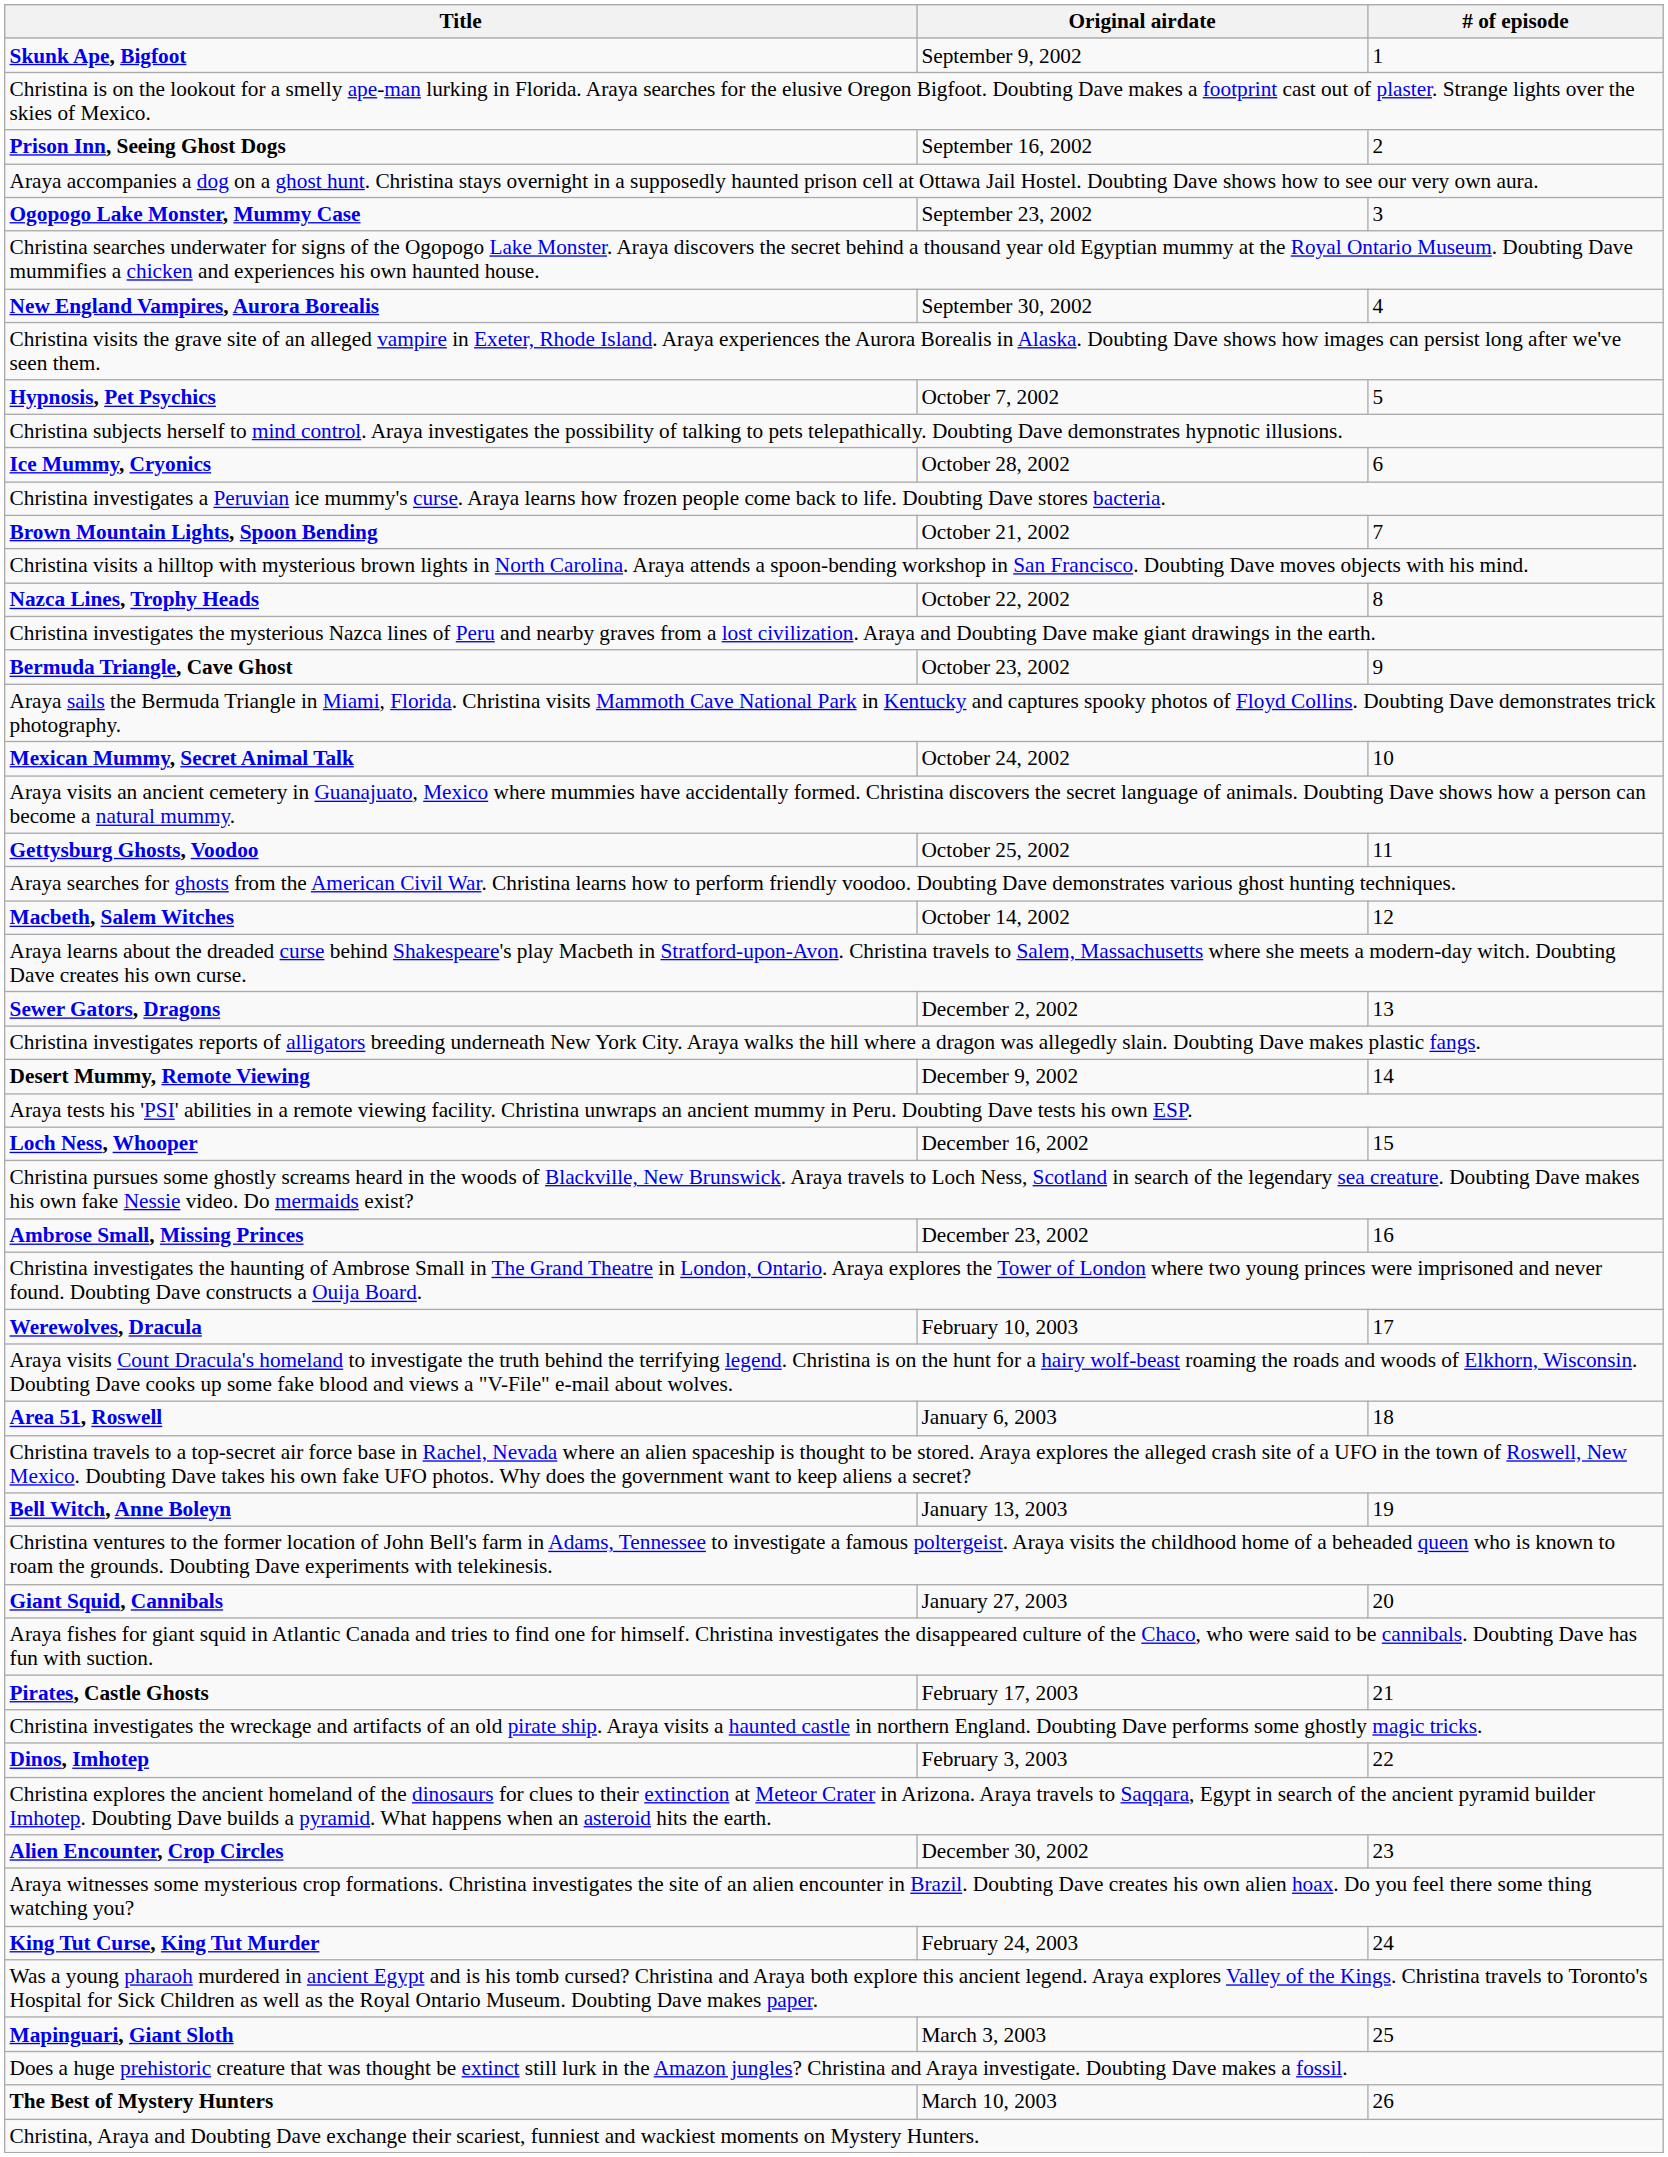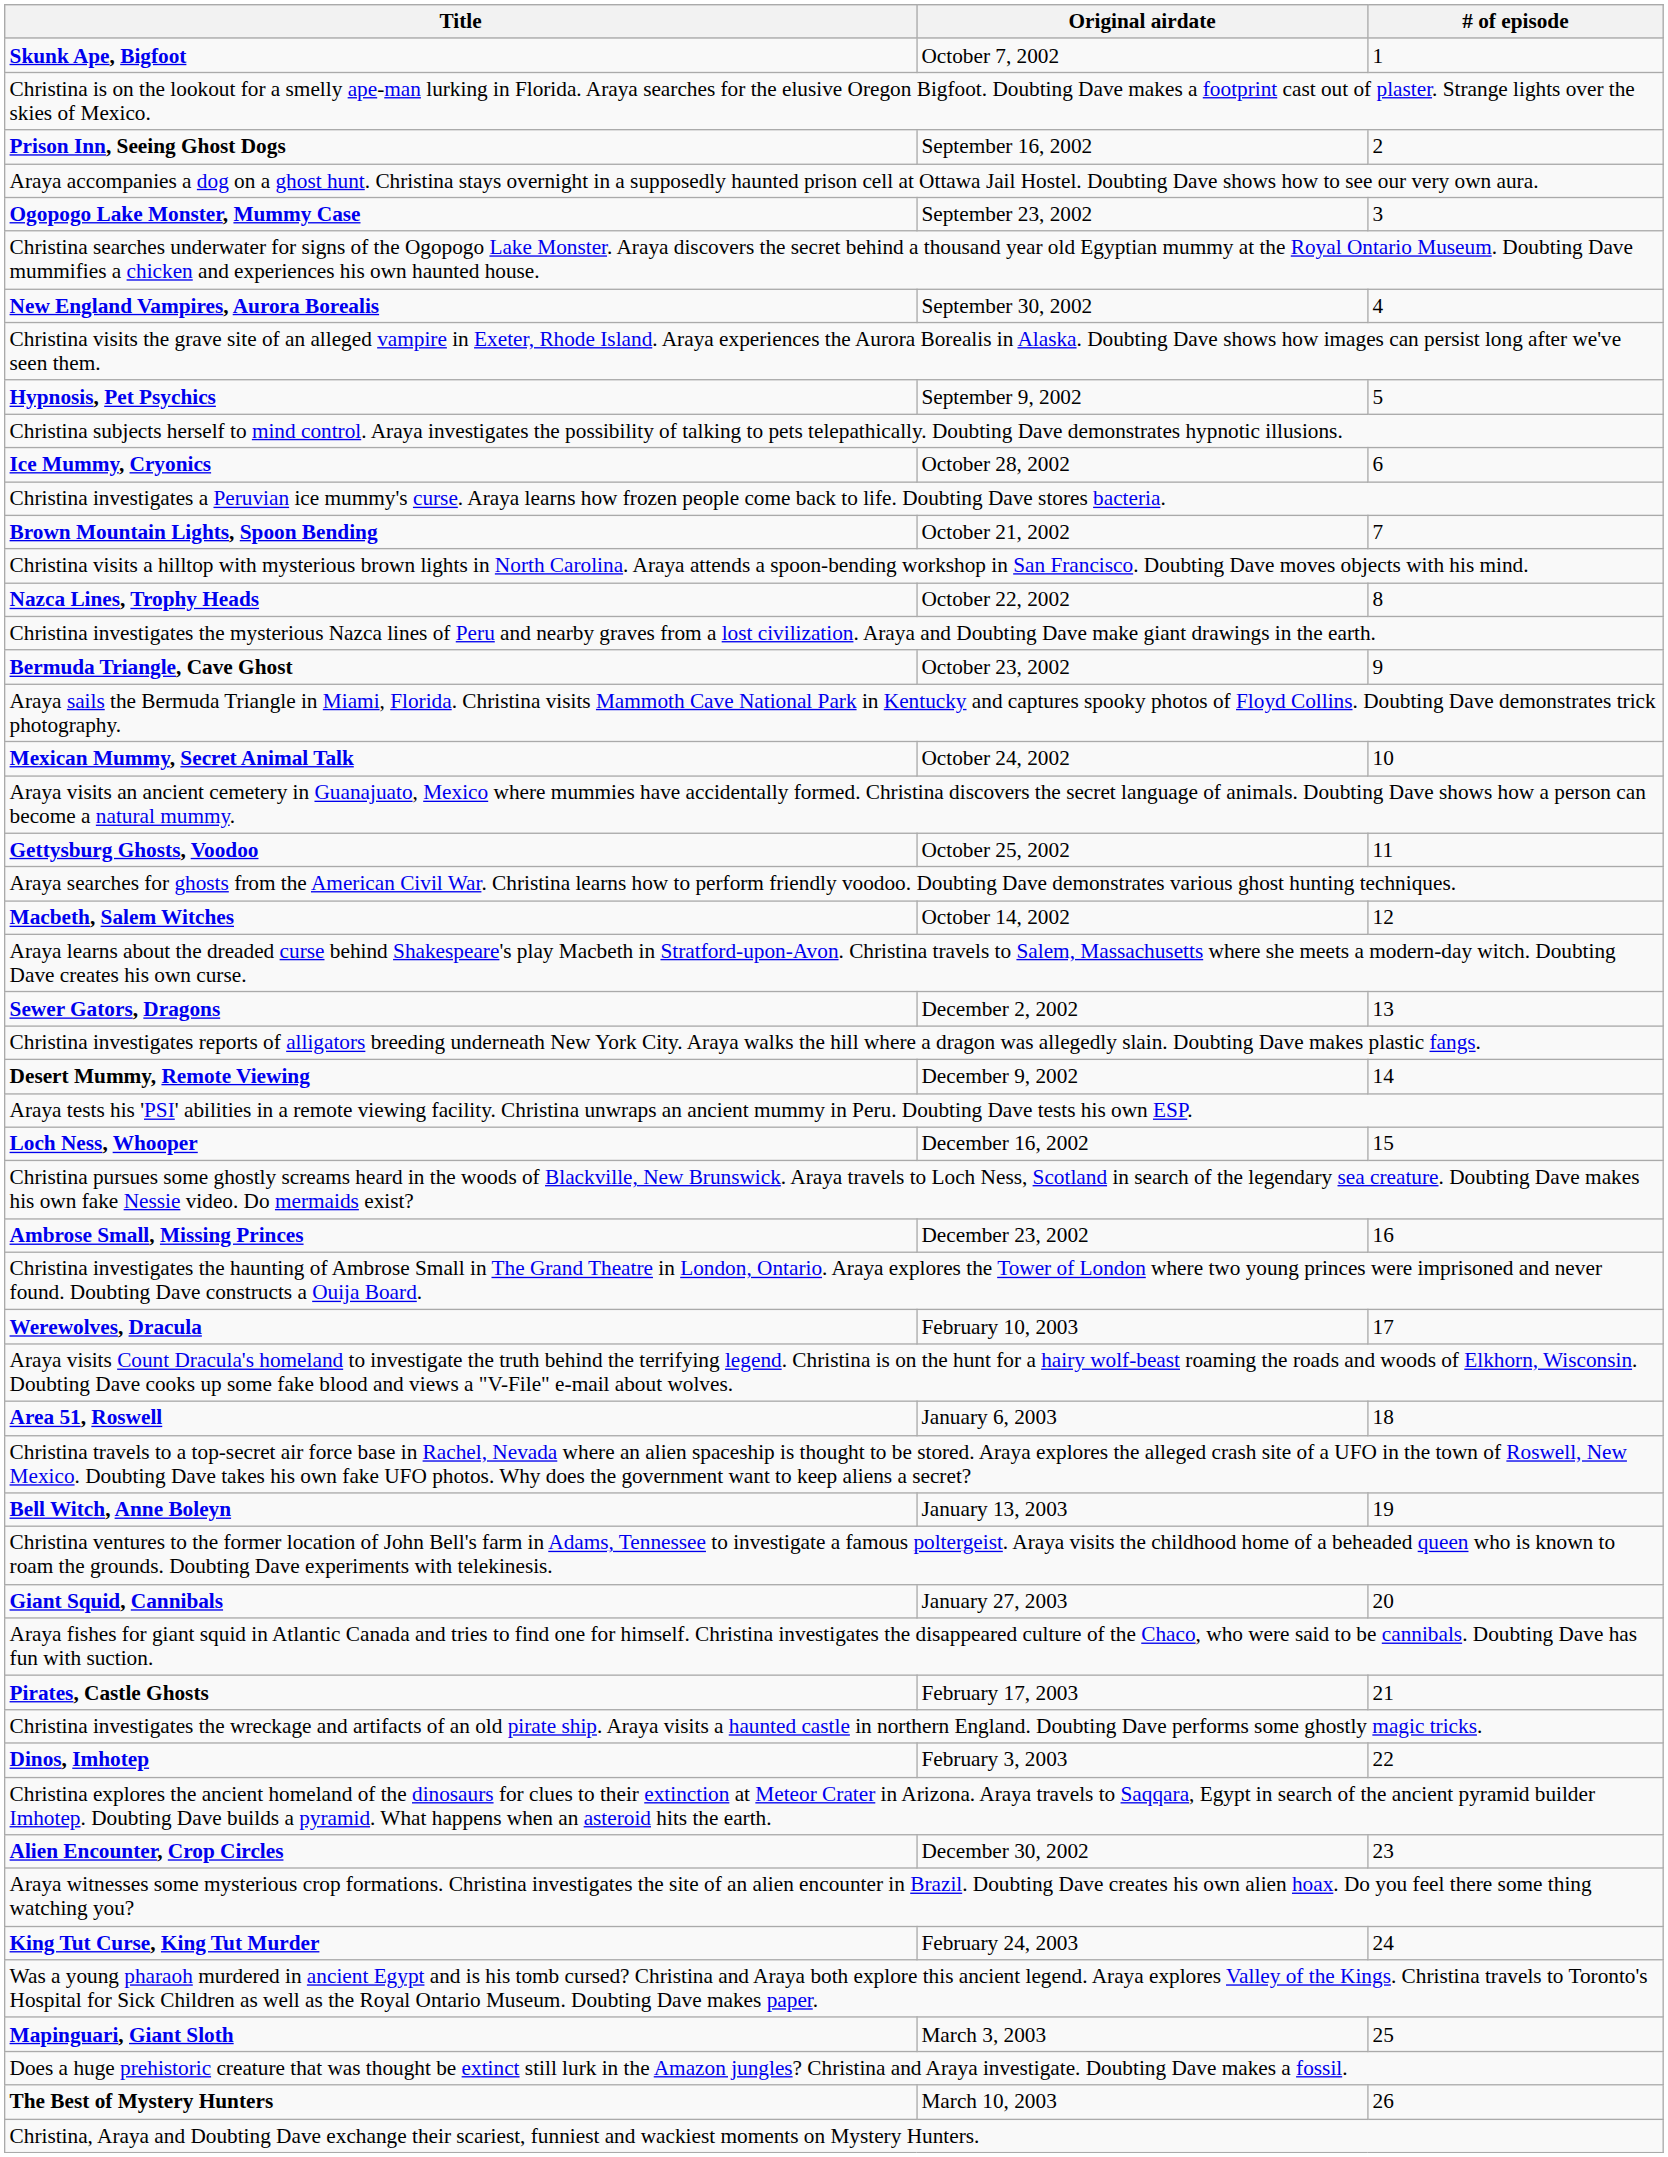Skunk Ape, Bigfoot | Original airdate: September 9, 2002 -> October 7, 2002
Hypnosis, Pet Psychics | Original airdate: October 7, 2002 -> September 9, 2002
